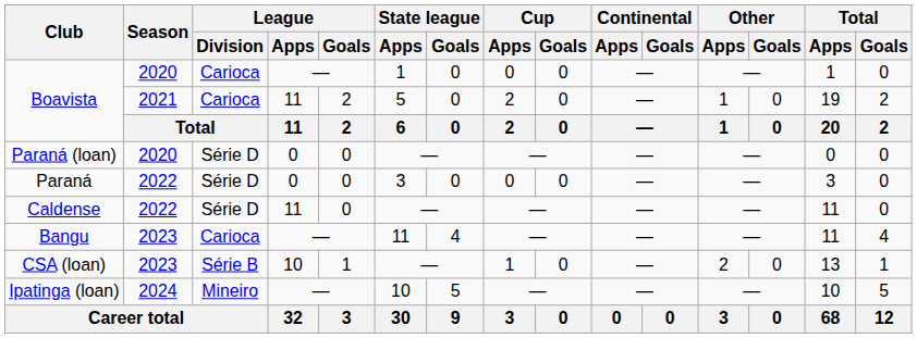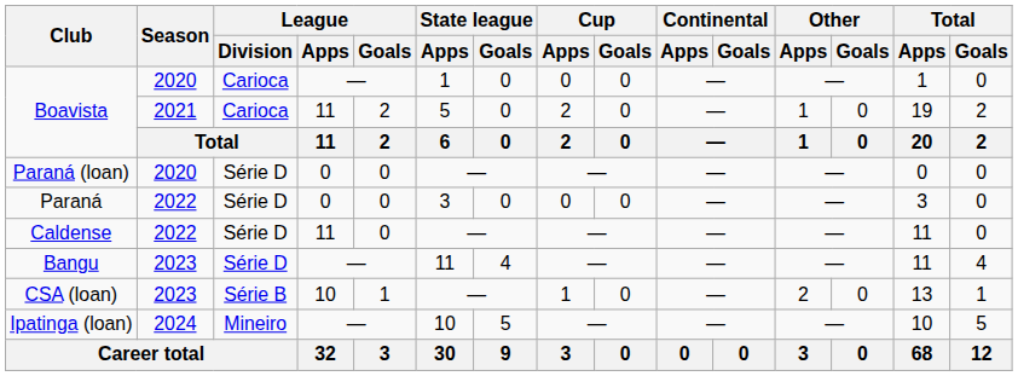Bangu | League / Division: Carioca -> Série D
